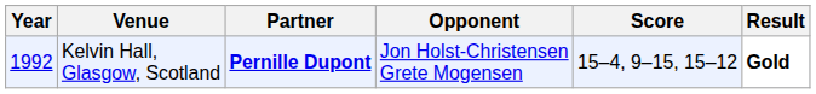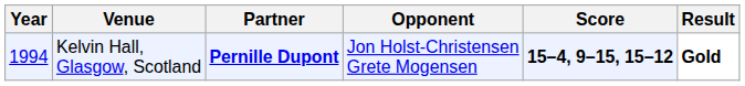Kelvin Hall, Glasgow, Scotland | Year: 1992 -> 1994
Kelvin Hall, Glasgow, Scotland | Score: normal -> bold
